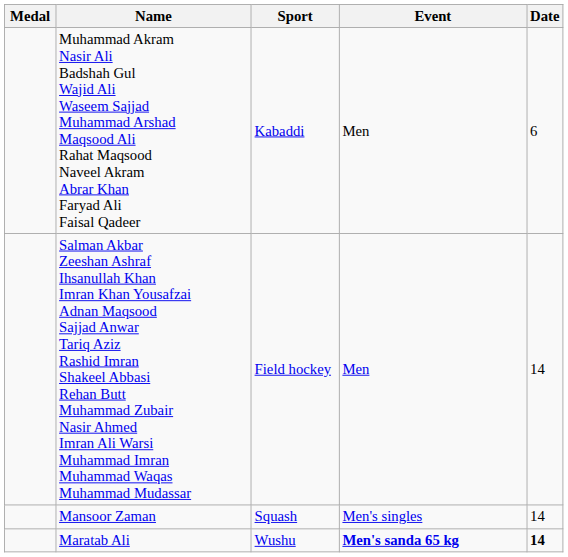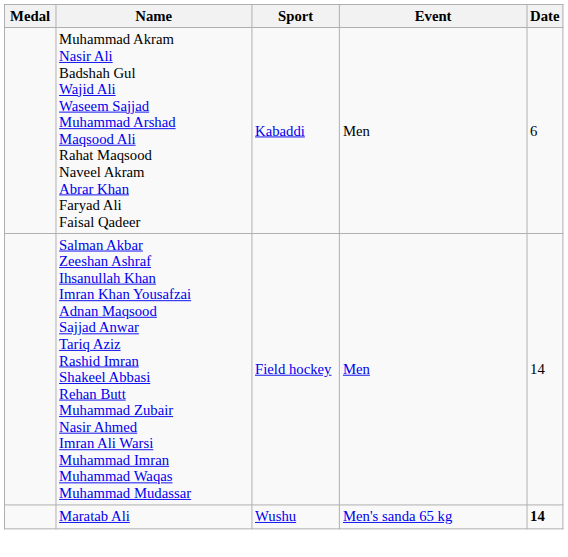- row: Mansoor Zaman | Squash | Men's singles | 14
Maratab Ali | Event: bold -> normal
